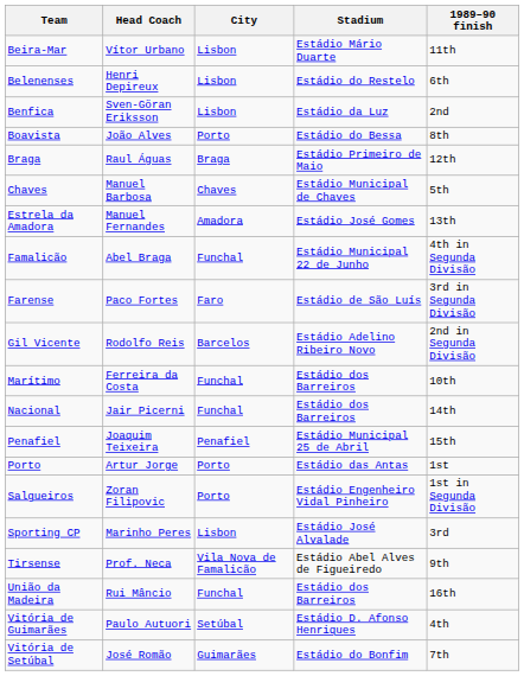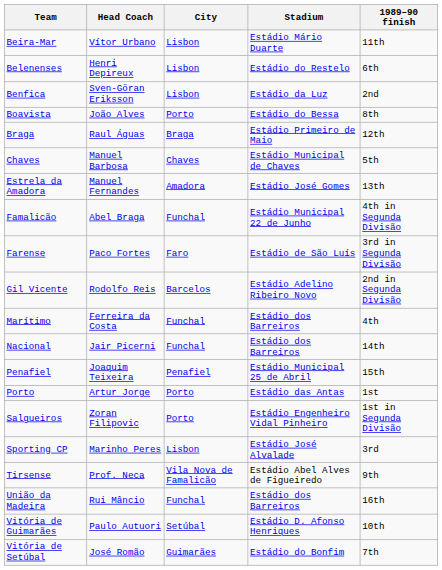Marítimo | 1989–90 finish: 10th -> 4th
Vitória de Guimarães | 1989–90 finish: 4th -> 10th
